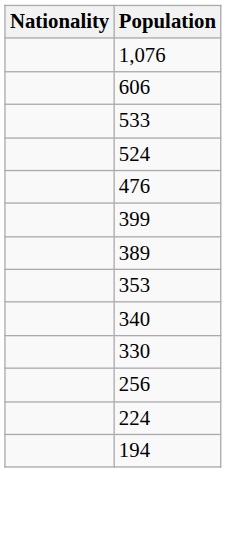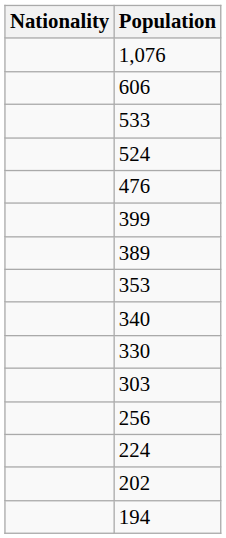+ row: 303
+ row: 202
